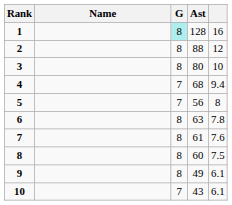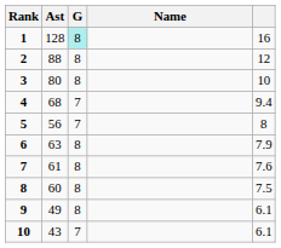columns swapped: Name <-> Ast
6 | column 5: 7.8 -> 7.9
